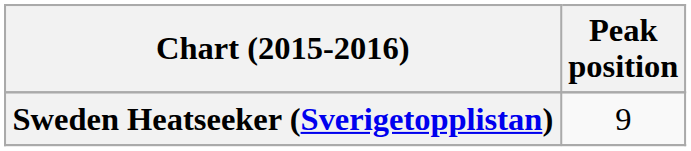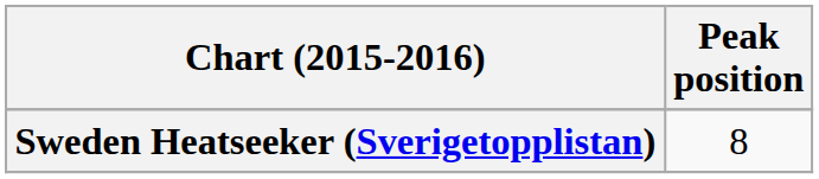Sweden Heatseeker (Sverigetopplistan) | Peak position: 9 -> 8
